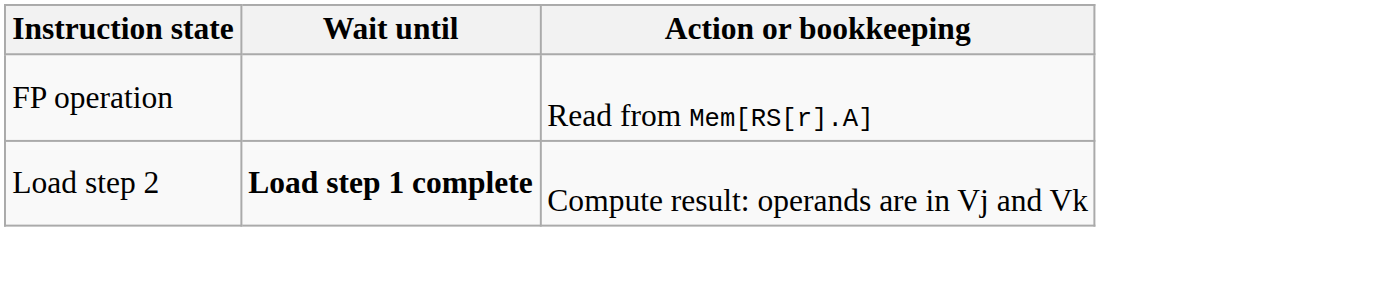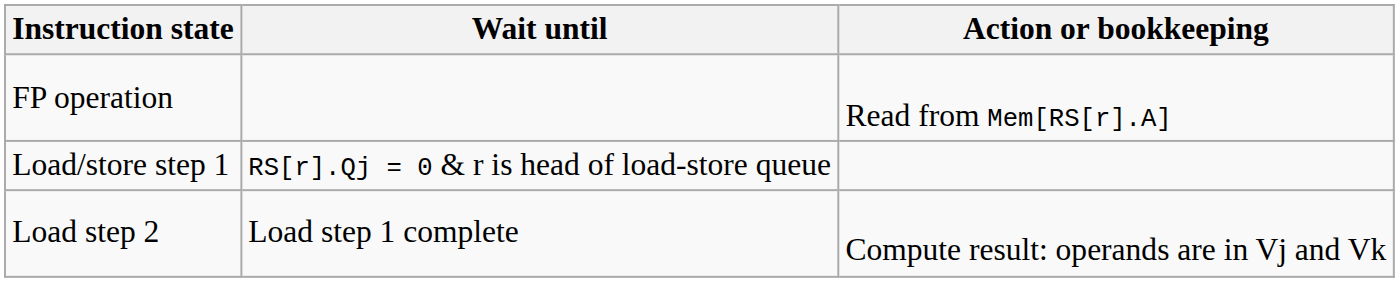+ row: Load/store step 1 | RS[r].Qj = 0 & r is head of load-store queue
Load step 2 | Wait until: bold -> normal
